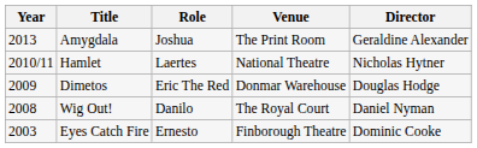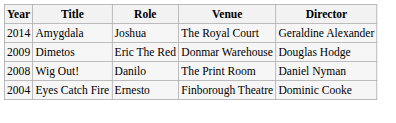Amygdala | Year: 2013 -> 2014
Amygdala | Venue: The Print Room -> The Royal Court
- row: 2010/11 | Hamlet | Laertes | National Theatre | Nicholas Hytner
Wig Out! | Venue: The Royal Court -> The Print Room
Eyes Catch Fire | Year: 2003 -> 2004
